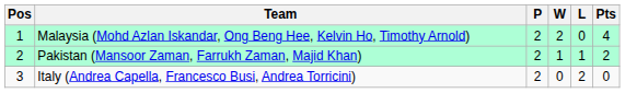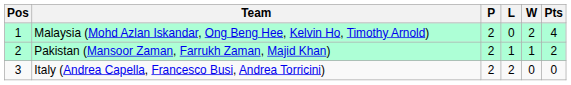columns swapped: W <-> L
